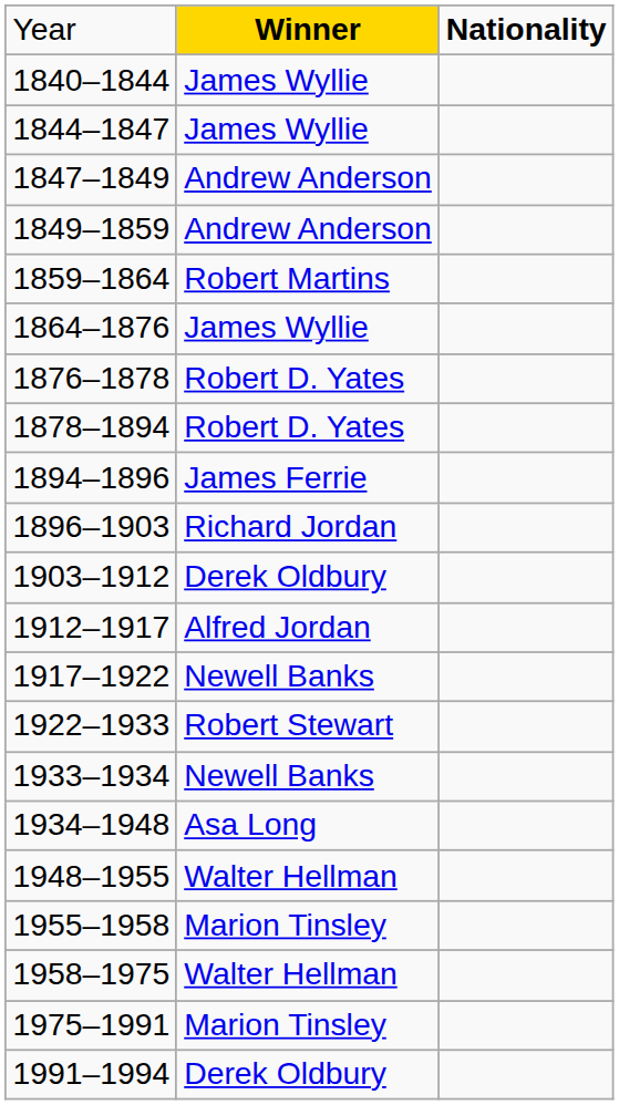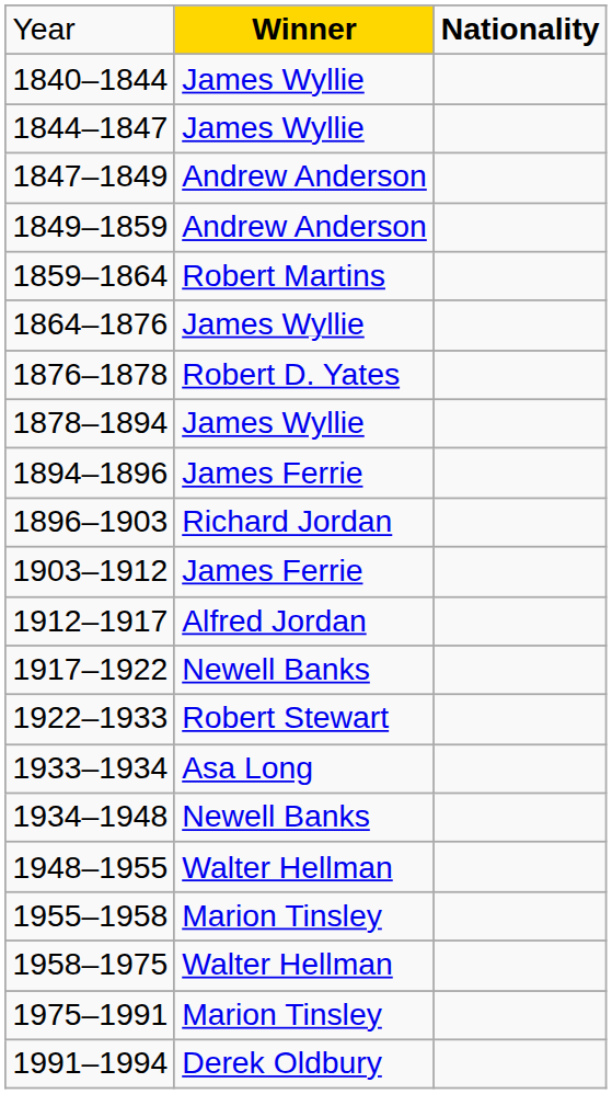1878–1894 | column 2: Robert D. Yates -> James Wyllie
1903–1912 | column 2: Derek Oldbury -> James Ferrie
1933–1934 | column 2: Newell Banks -> Asa Long
1934–1948 | column 2: Asa Long -> Newell Banks
